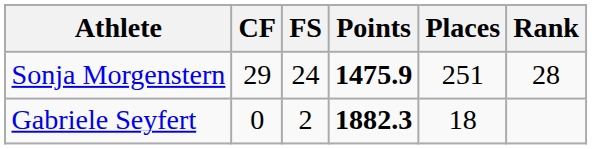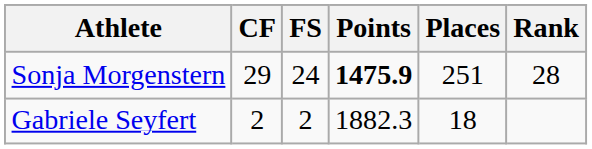Gabriele Seyfert | CF: 0 -> 2
Gabriele Seyfert | Points: bold -> normal
